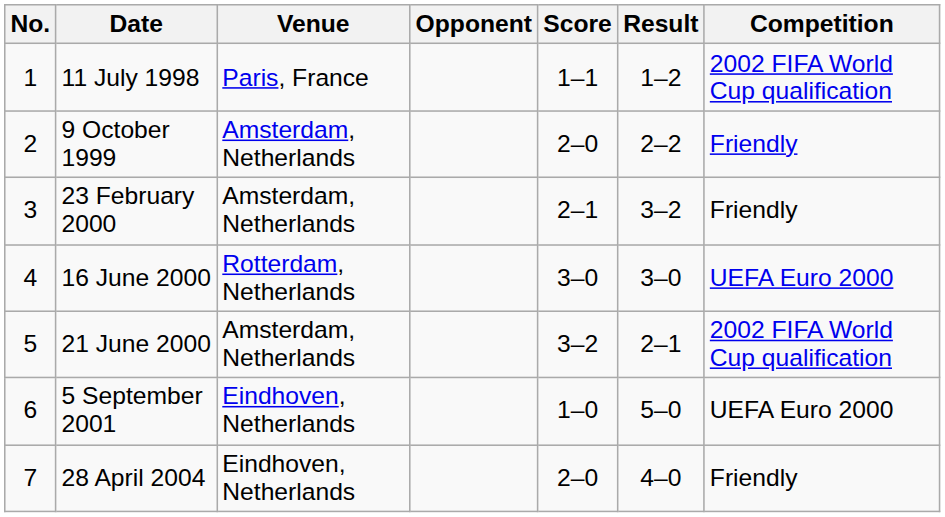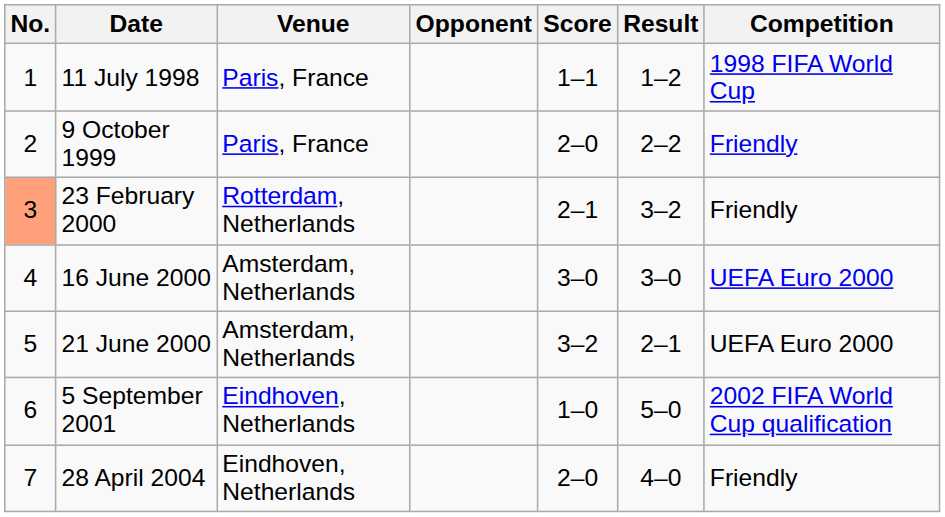11 July 1998 | Competition: 2002 FIFA World Cup qualification -> 1998 FIFA World Cup
9 October 1999 | Venue: Amsterdam, Netherlands -> Paris, France
23 February 2000 | No.: no background -> lightsalmon background
23 February 2000 | Venue: Amsterdam, Netherlands -> Rotterdam, Netherlands
16 June 2000 | Venue: Rotterdam, Netherlands -> Amsterdam, Netherlands
21 June 2000 | Competition: 2002 FIFA World Cup qualification -> UEFA Euro 2000
5 September 2001 | Competition: UEFA Euro 2000 -> 2002 FIFA World Cup qualification
